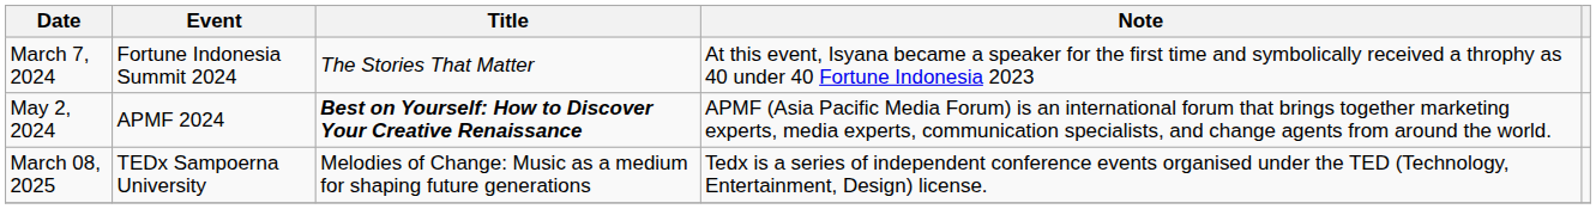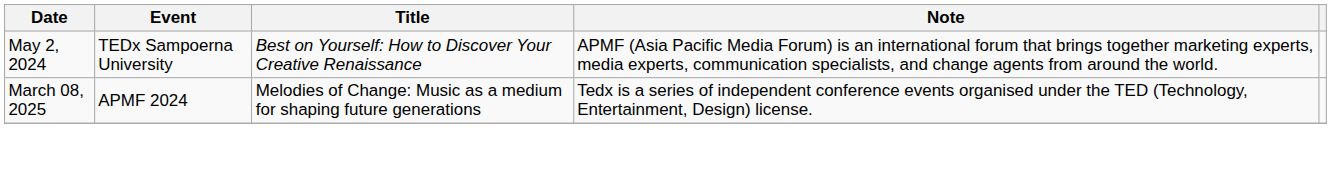- row: March 7, 2024 | Fortune Indonesia Summit 2024 | The Stories That Matter | At this event, Isyana became a speaker for the first time and symbolically received a throphy as 40 under 40 Fortune Indonesia 2023
May 2, 2024 | Event: APMF 2024 -> TEDx Sampoerna University
May 2, 2024 | Title: bold -> normal
March 08, 2025 | Event: TEDx Sampoerna University -> APMF 2024
